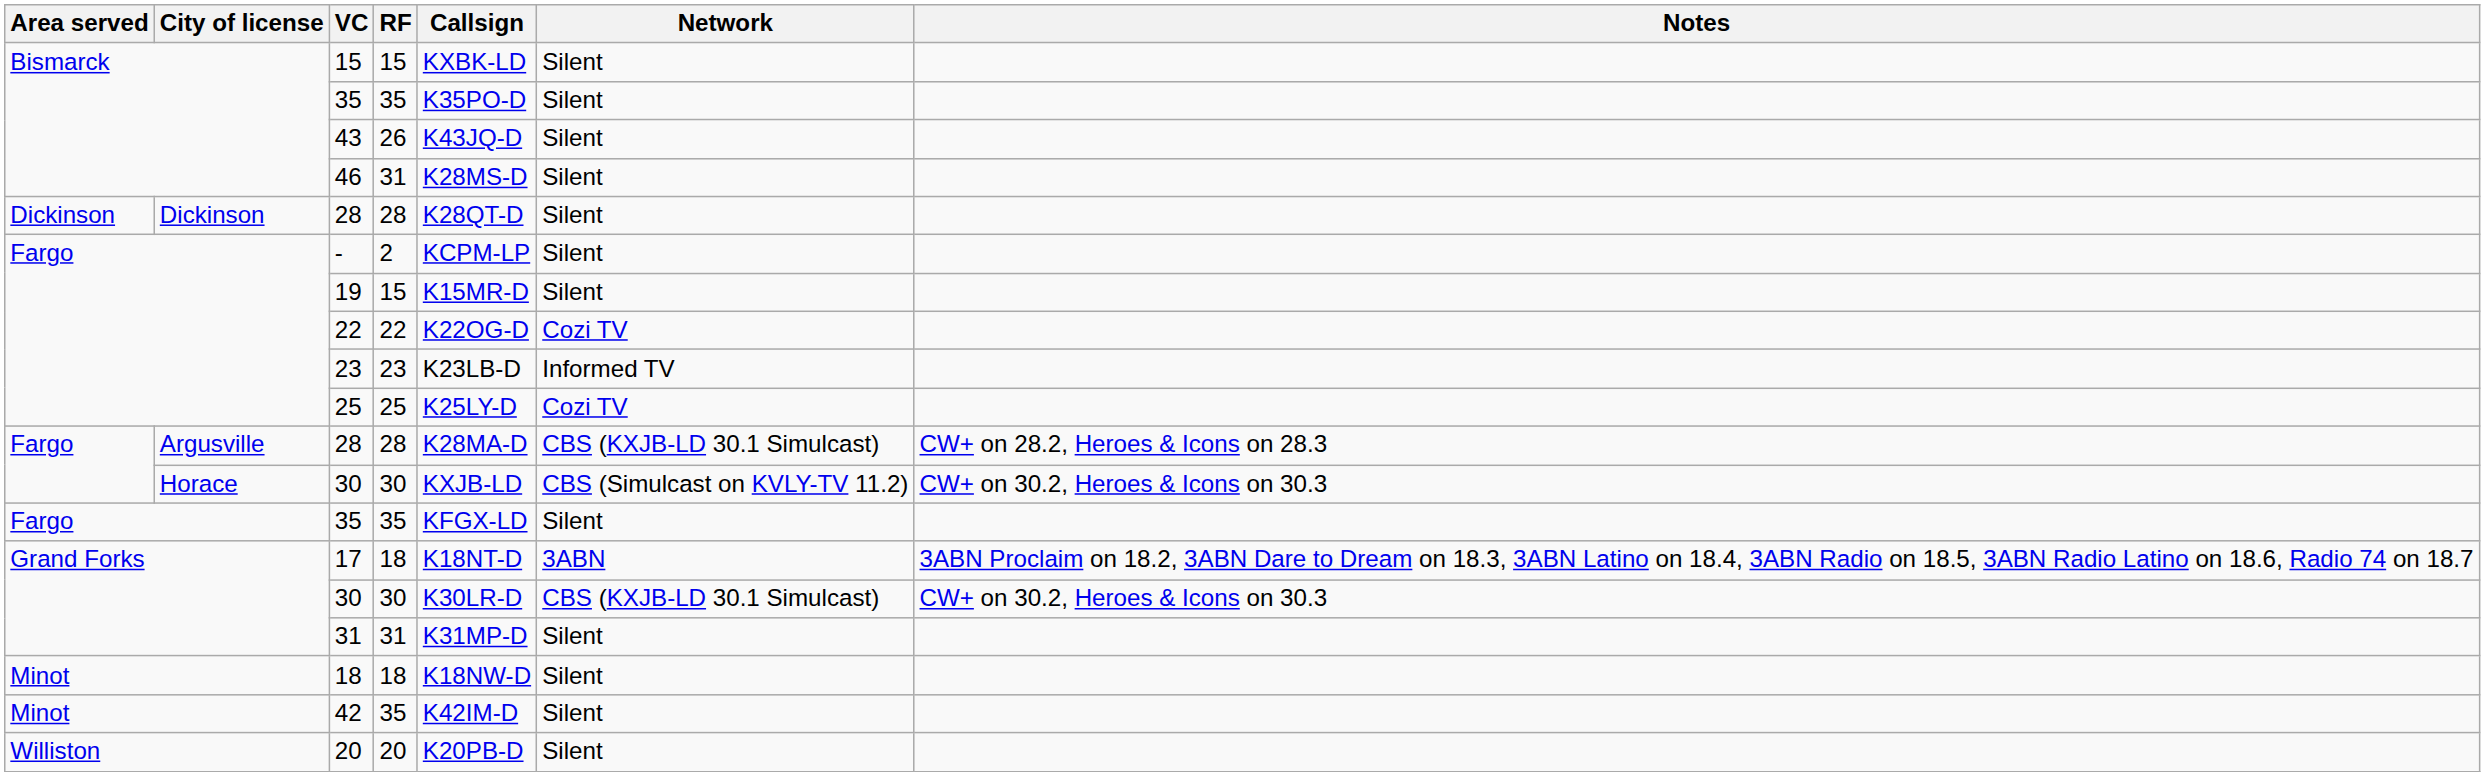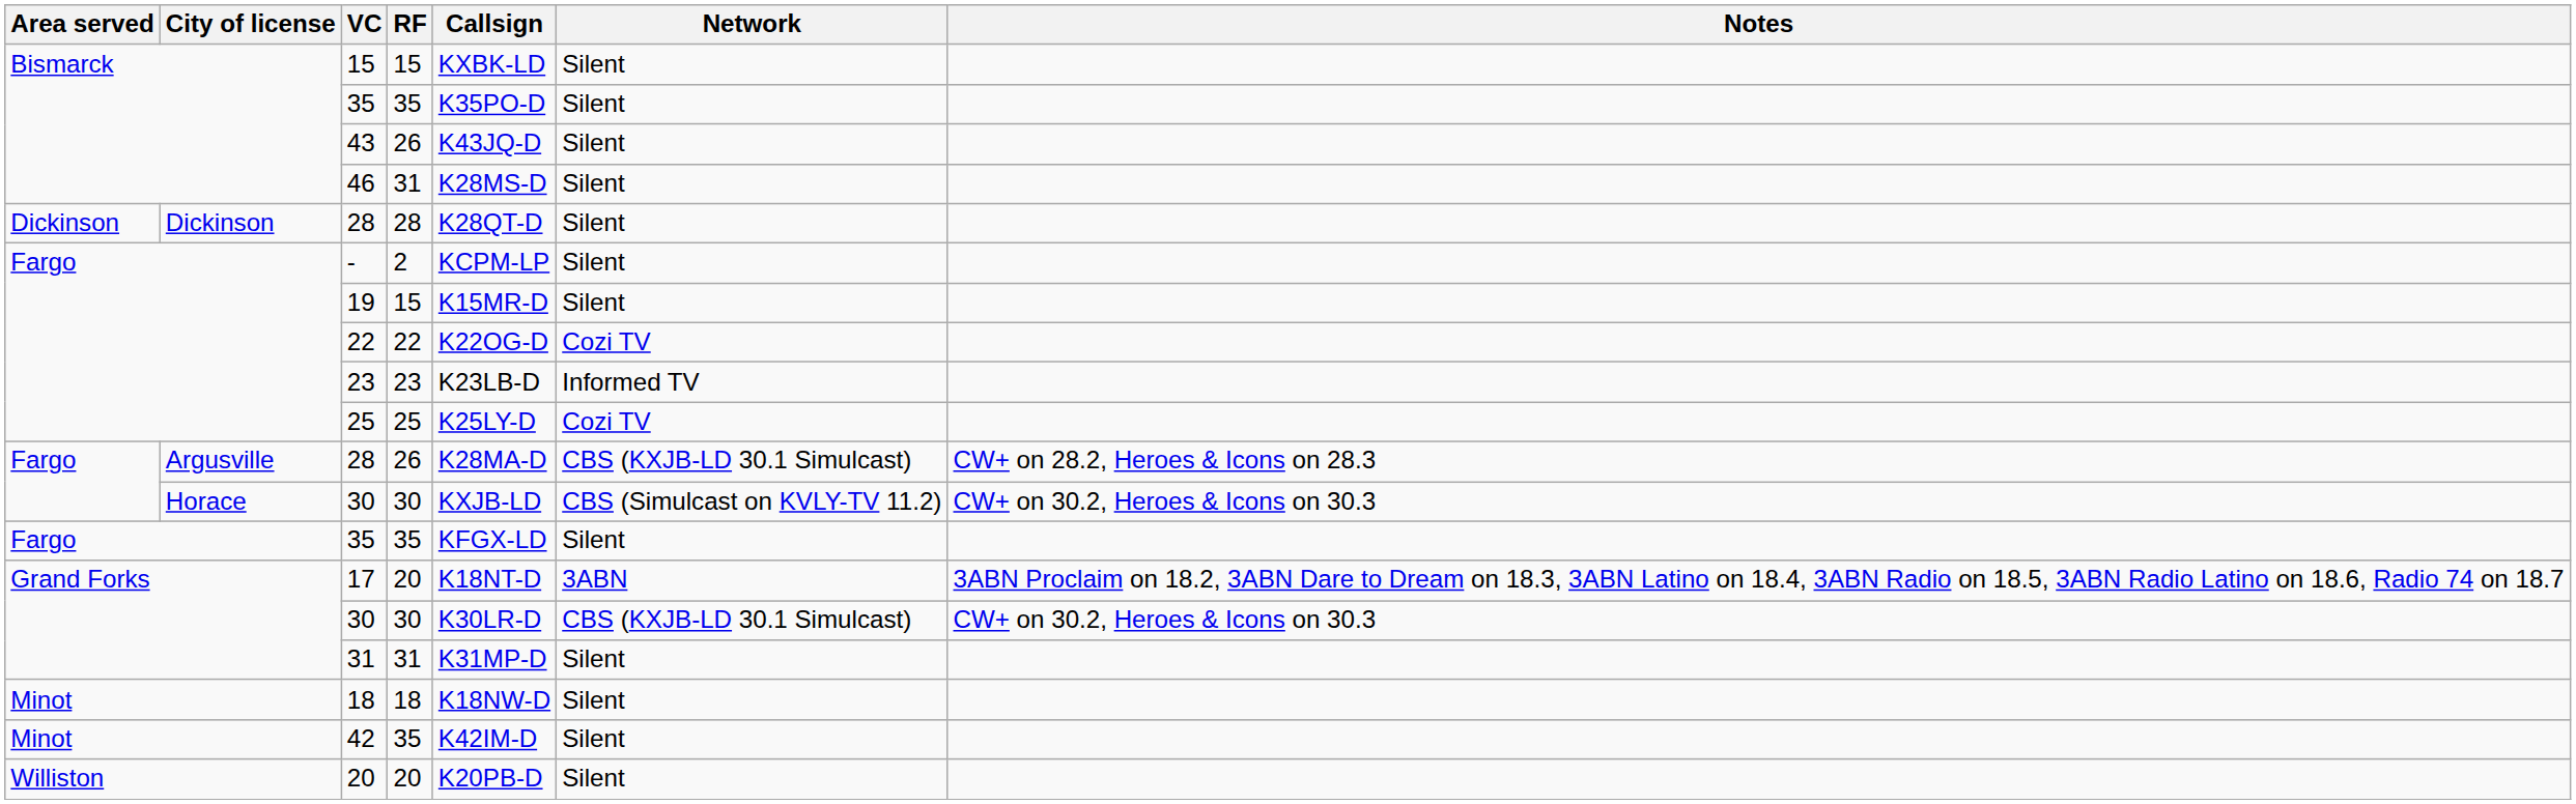Argusville / 28 | RF: 28 -> 26
17 | RF: 18 -> 20
